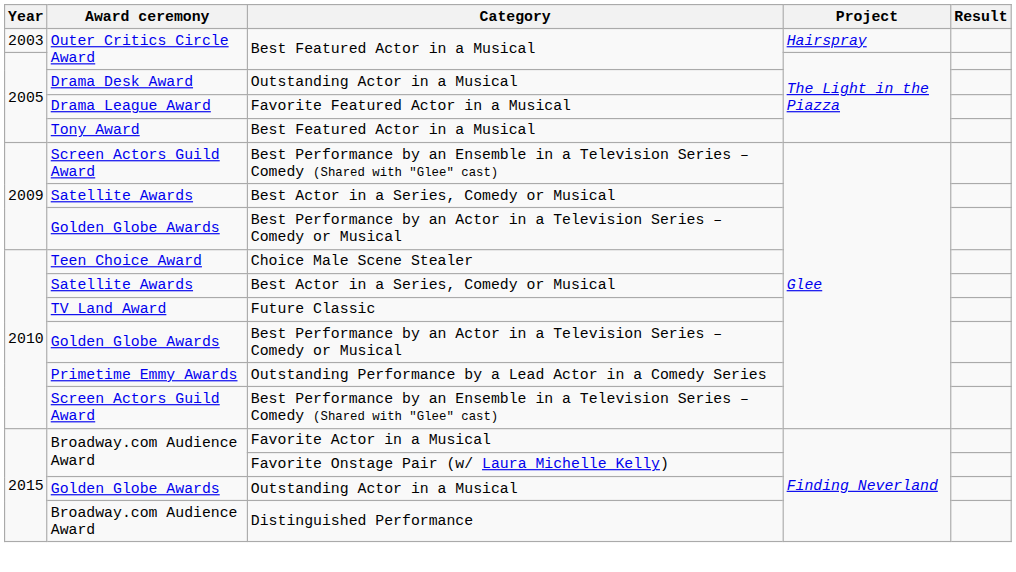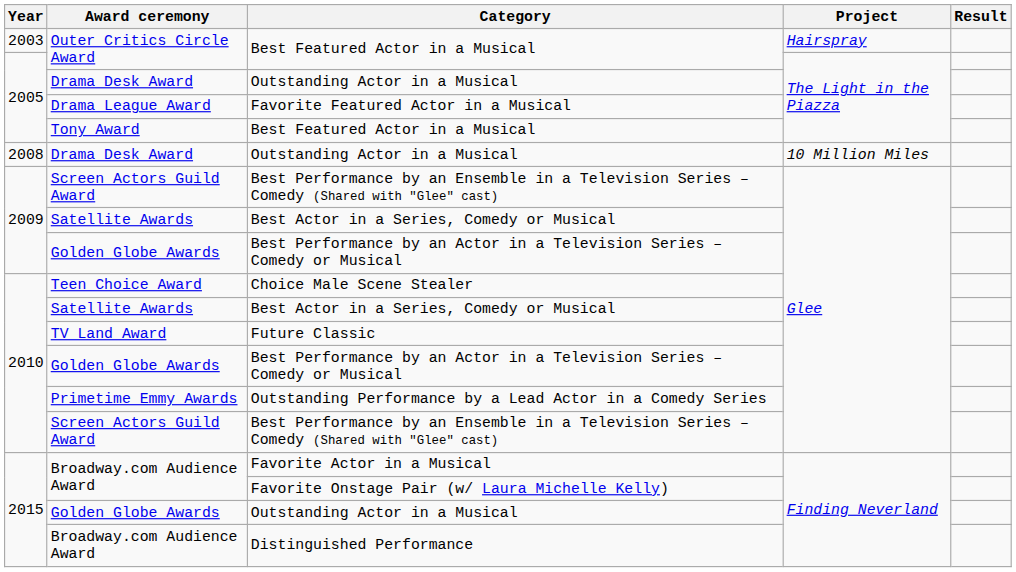+ row: 2008 | Drama Desk Award | Outstanding Actor in a Musical | 10 Million Miles
